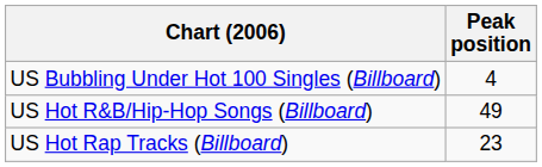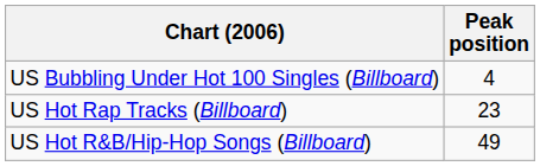rows swapped: US Hot R&B/Hip-Hop Songs (Billboard) <-> US Hot Rap Tracks (Billboard)
